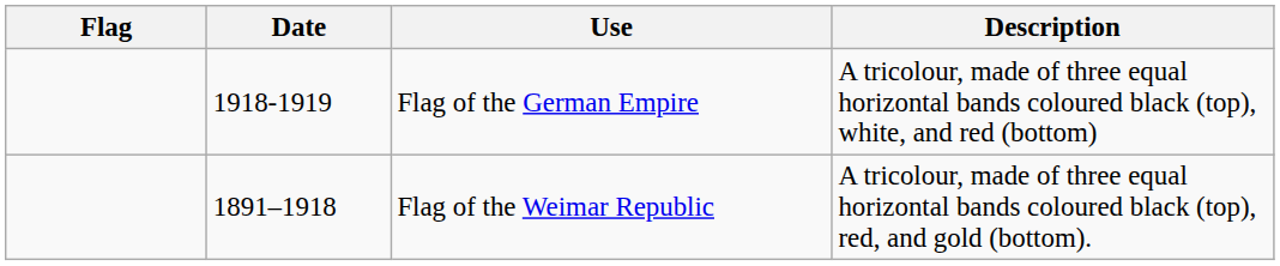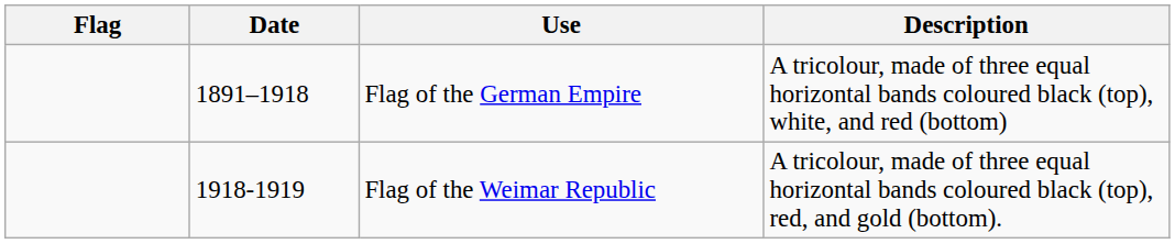Flag of the German Empire | Date: 1918-1919 -> 1891–1918
Flag of the Weimar Republic | Date: 1891–1918 -> 1918-1919
